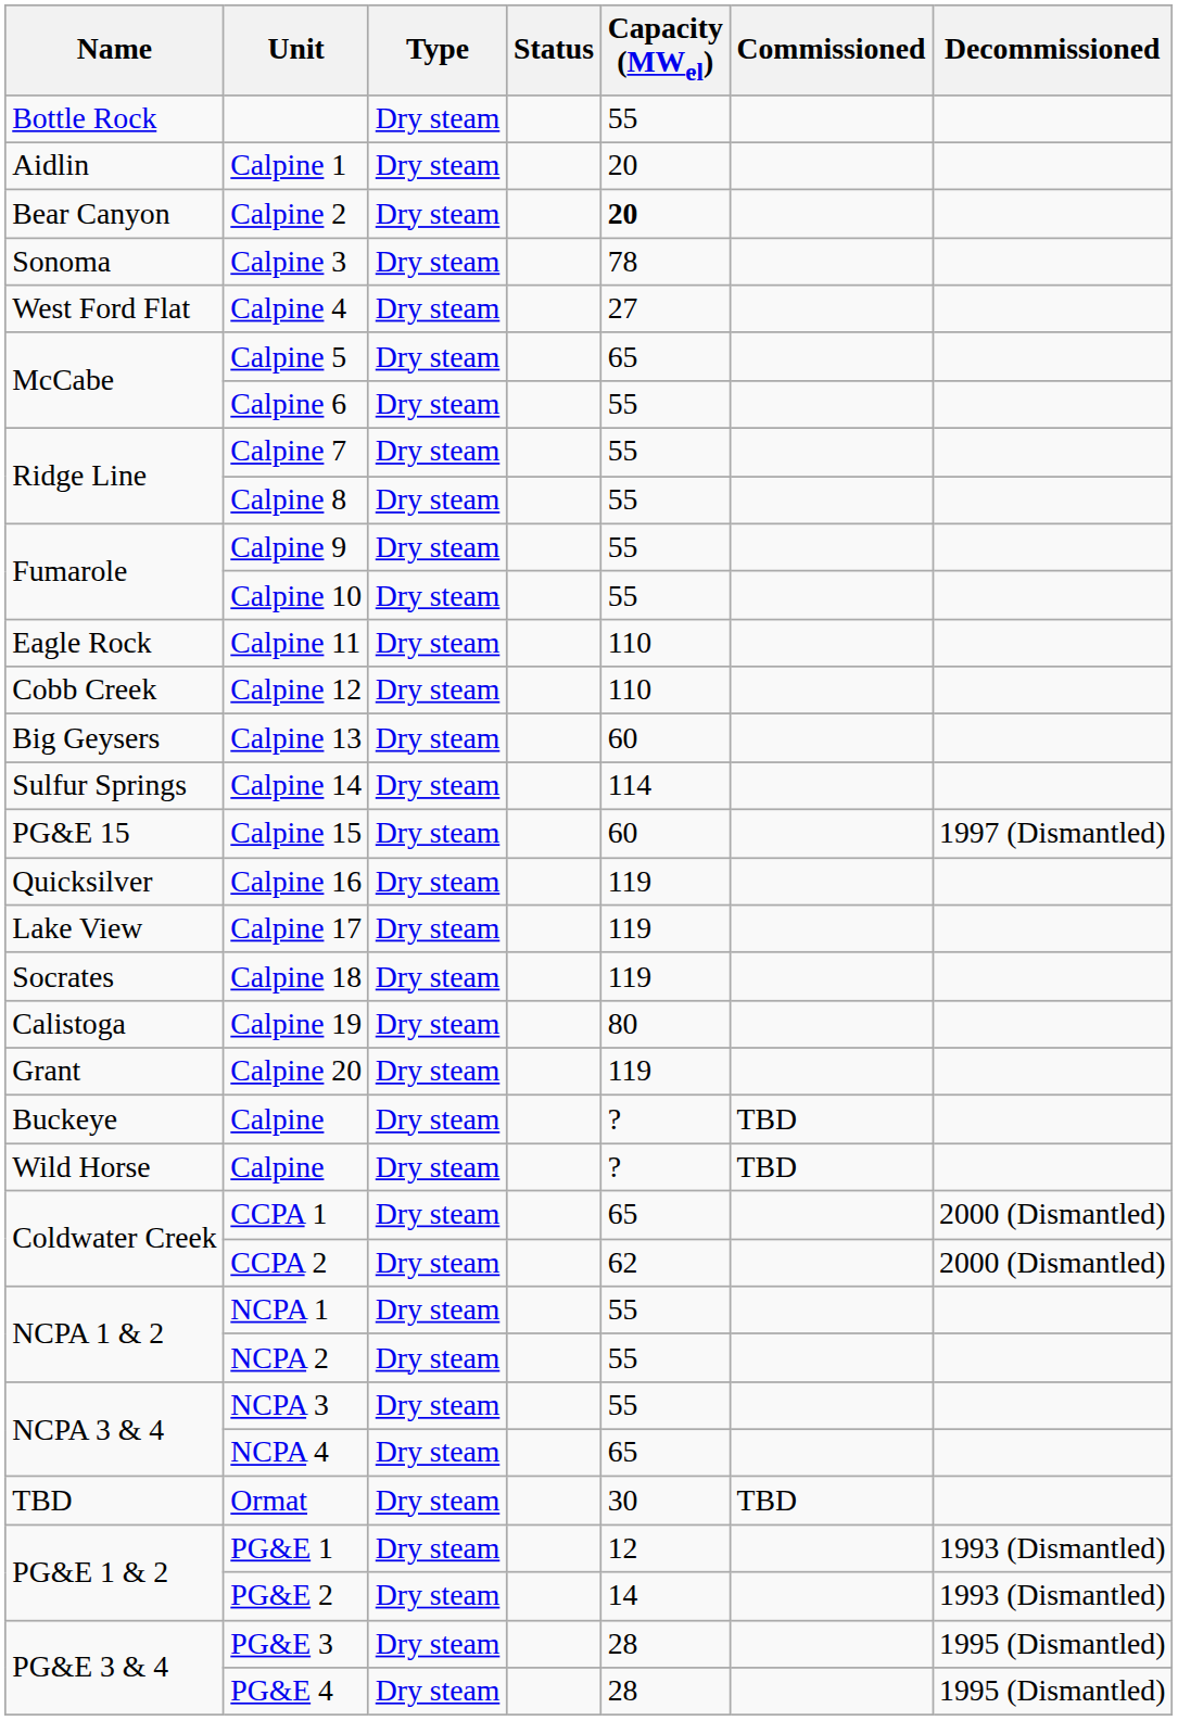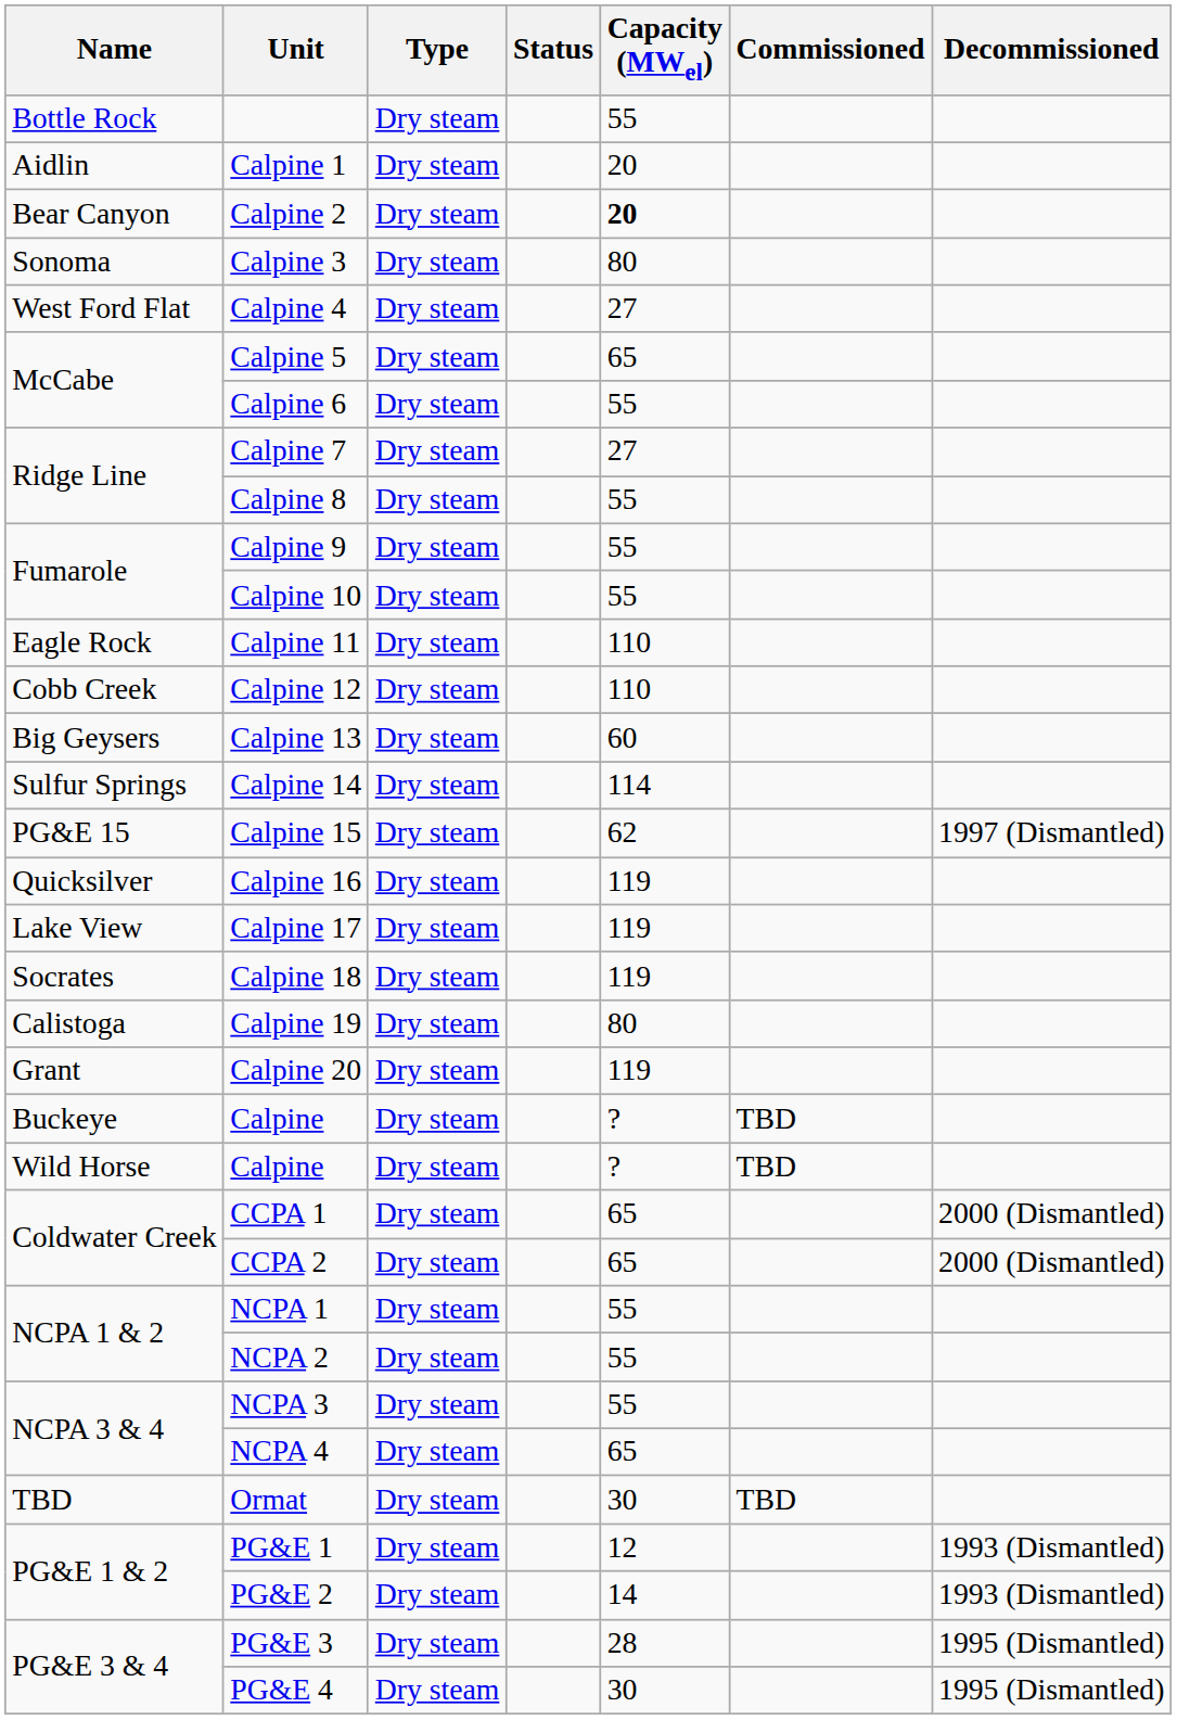Calpine 3 | Capacity (MWel): 78 -> 80
Calpine 7 | Capacity (MWel): 55 -> 27
Calpine 15 | Capacity (MWel): 60 -> 62
CCPA 2 | Capacity (MWel): 62 -> 65
PG&E 4 | Capacity (MWel): 28 -> 30
